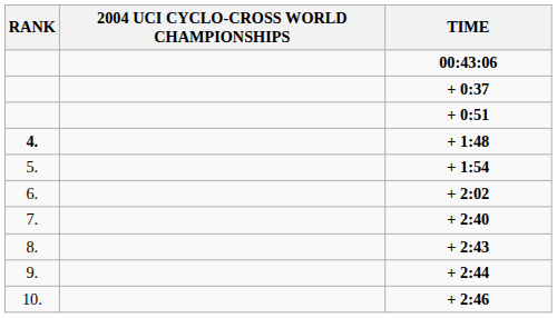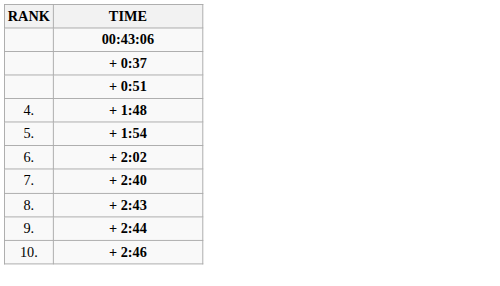- column: 2004 UCI CYCLO-CROSS WORLD CHAMPIONSHIPS
+ 1:48 | RANK: bold -> normal
